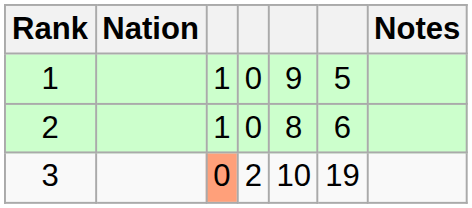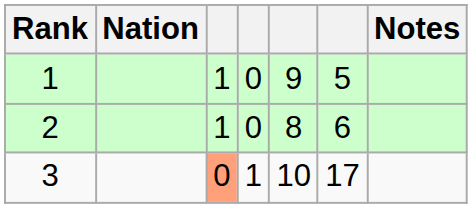3 | column 4: 2 -> 1
3 | column 6: 19 -> 17
